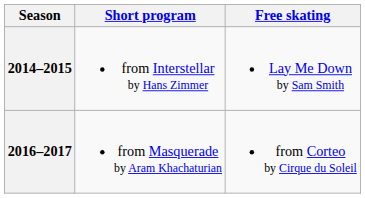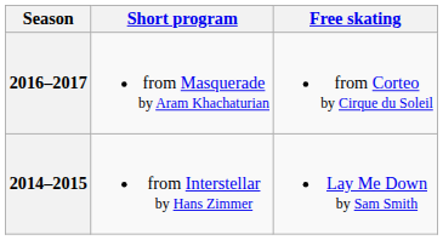rows swapped: 2016–2017 <-> 2014–2015
